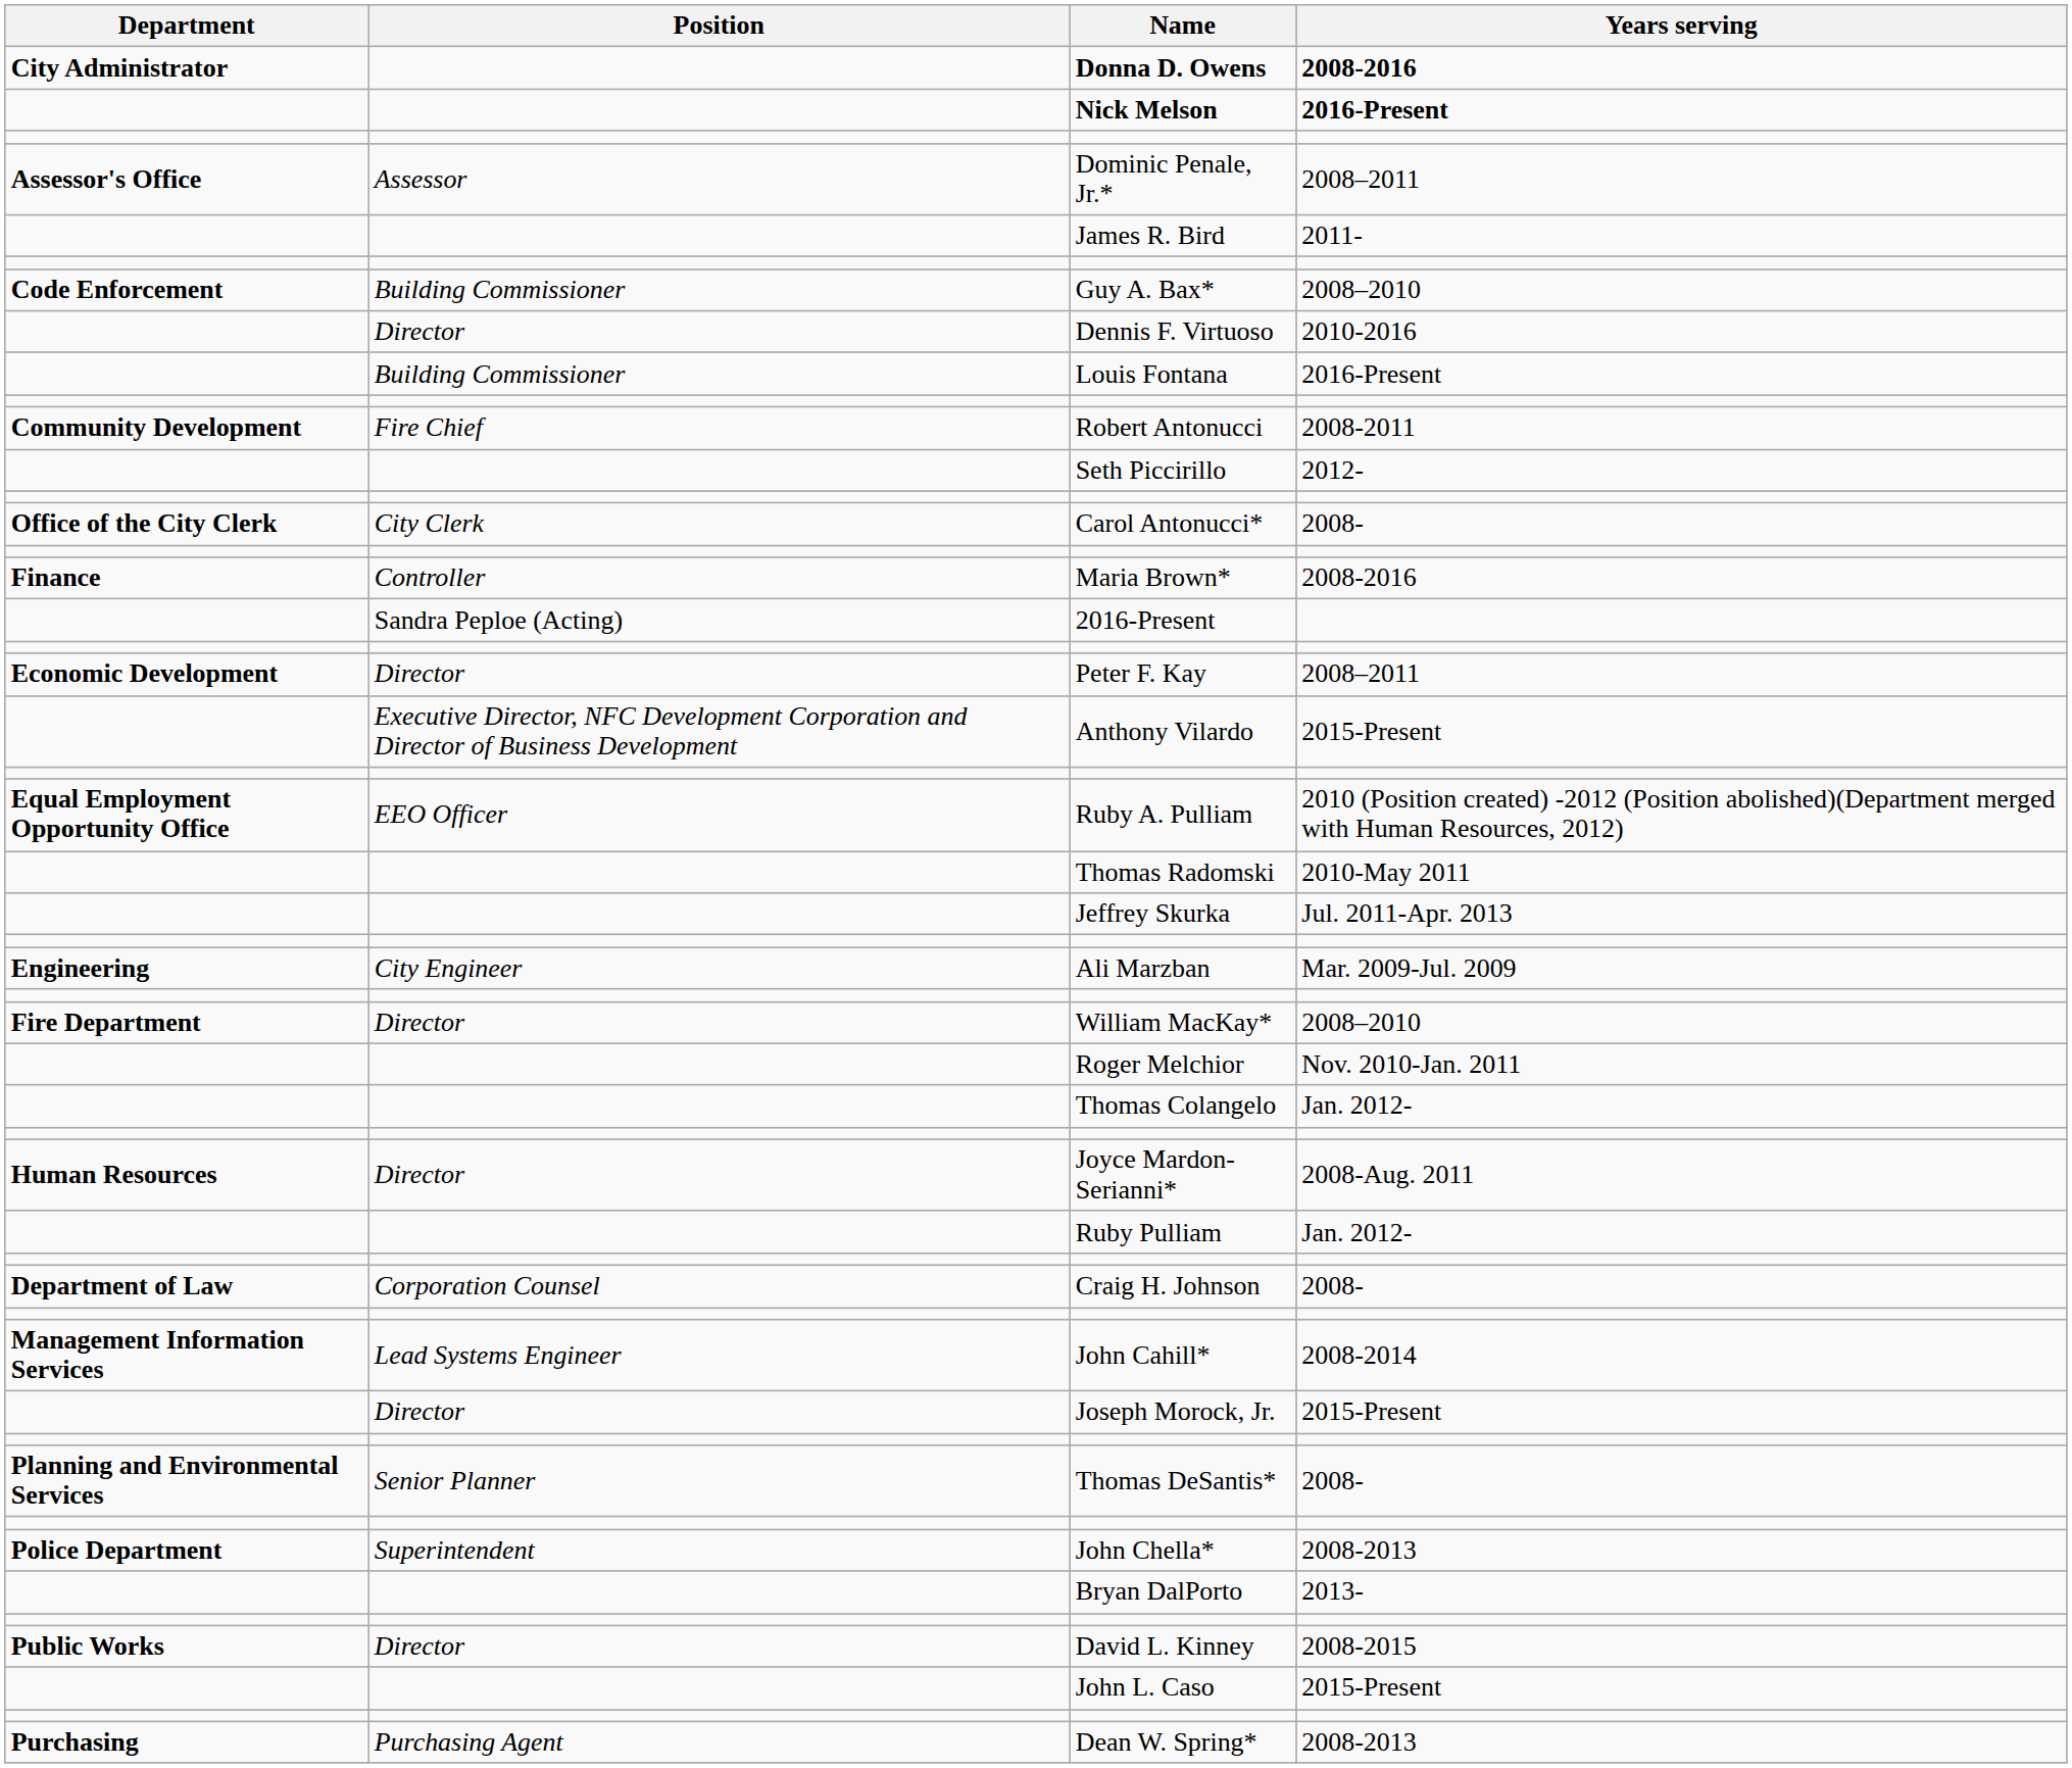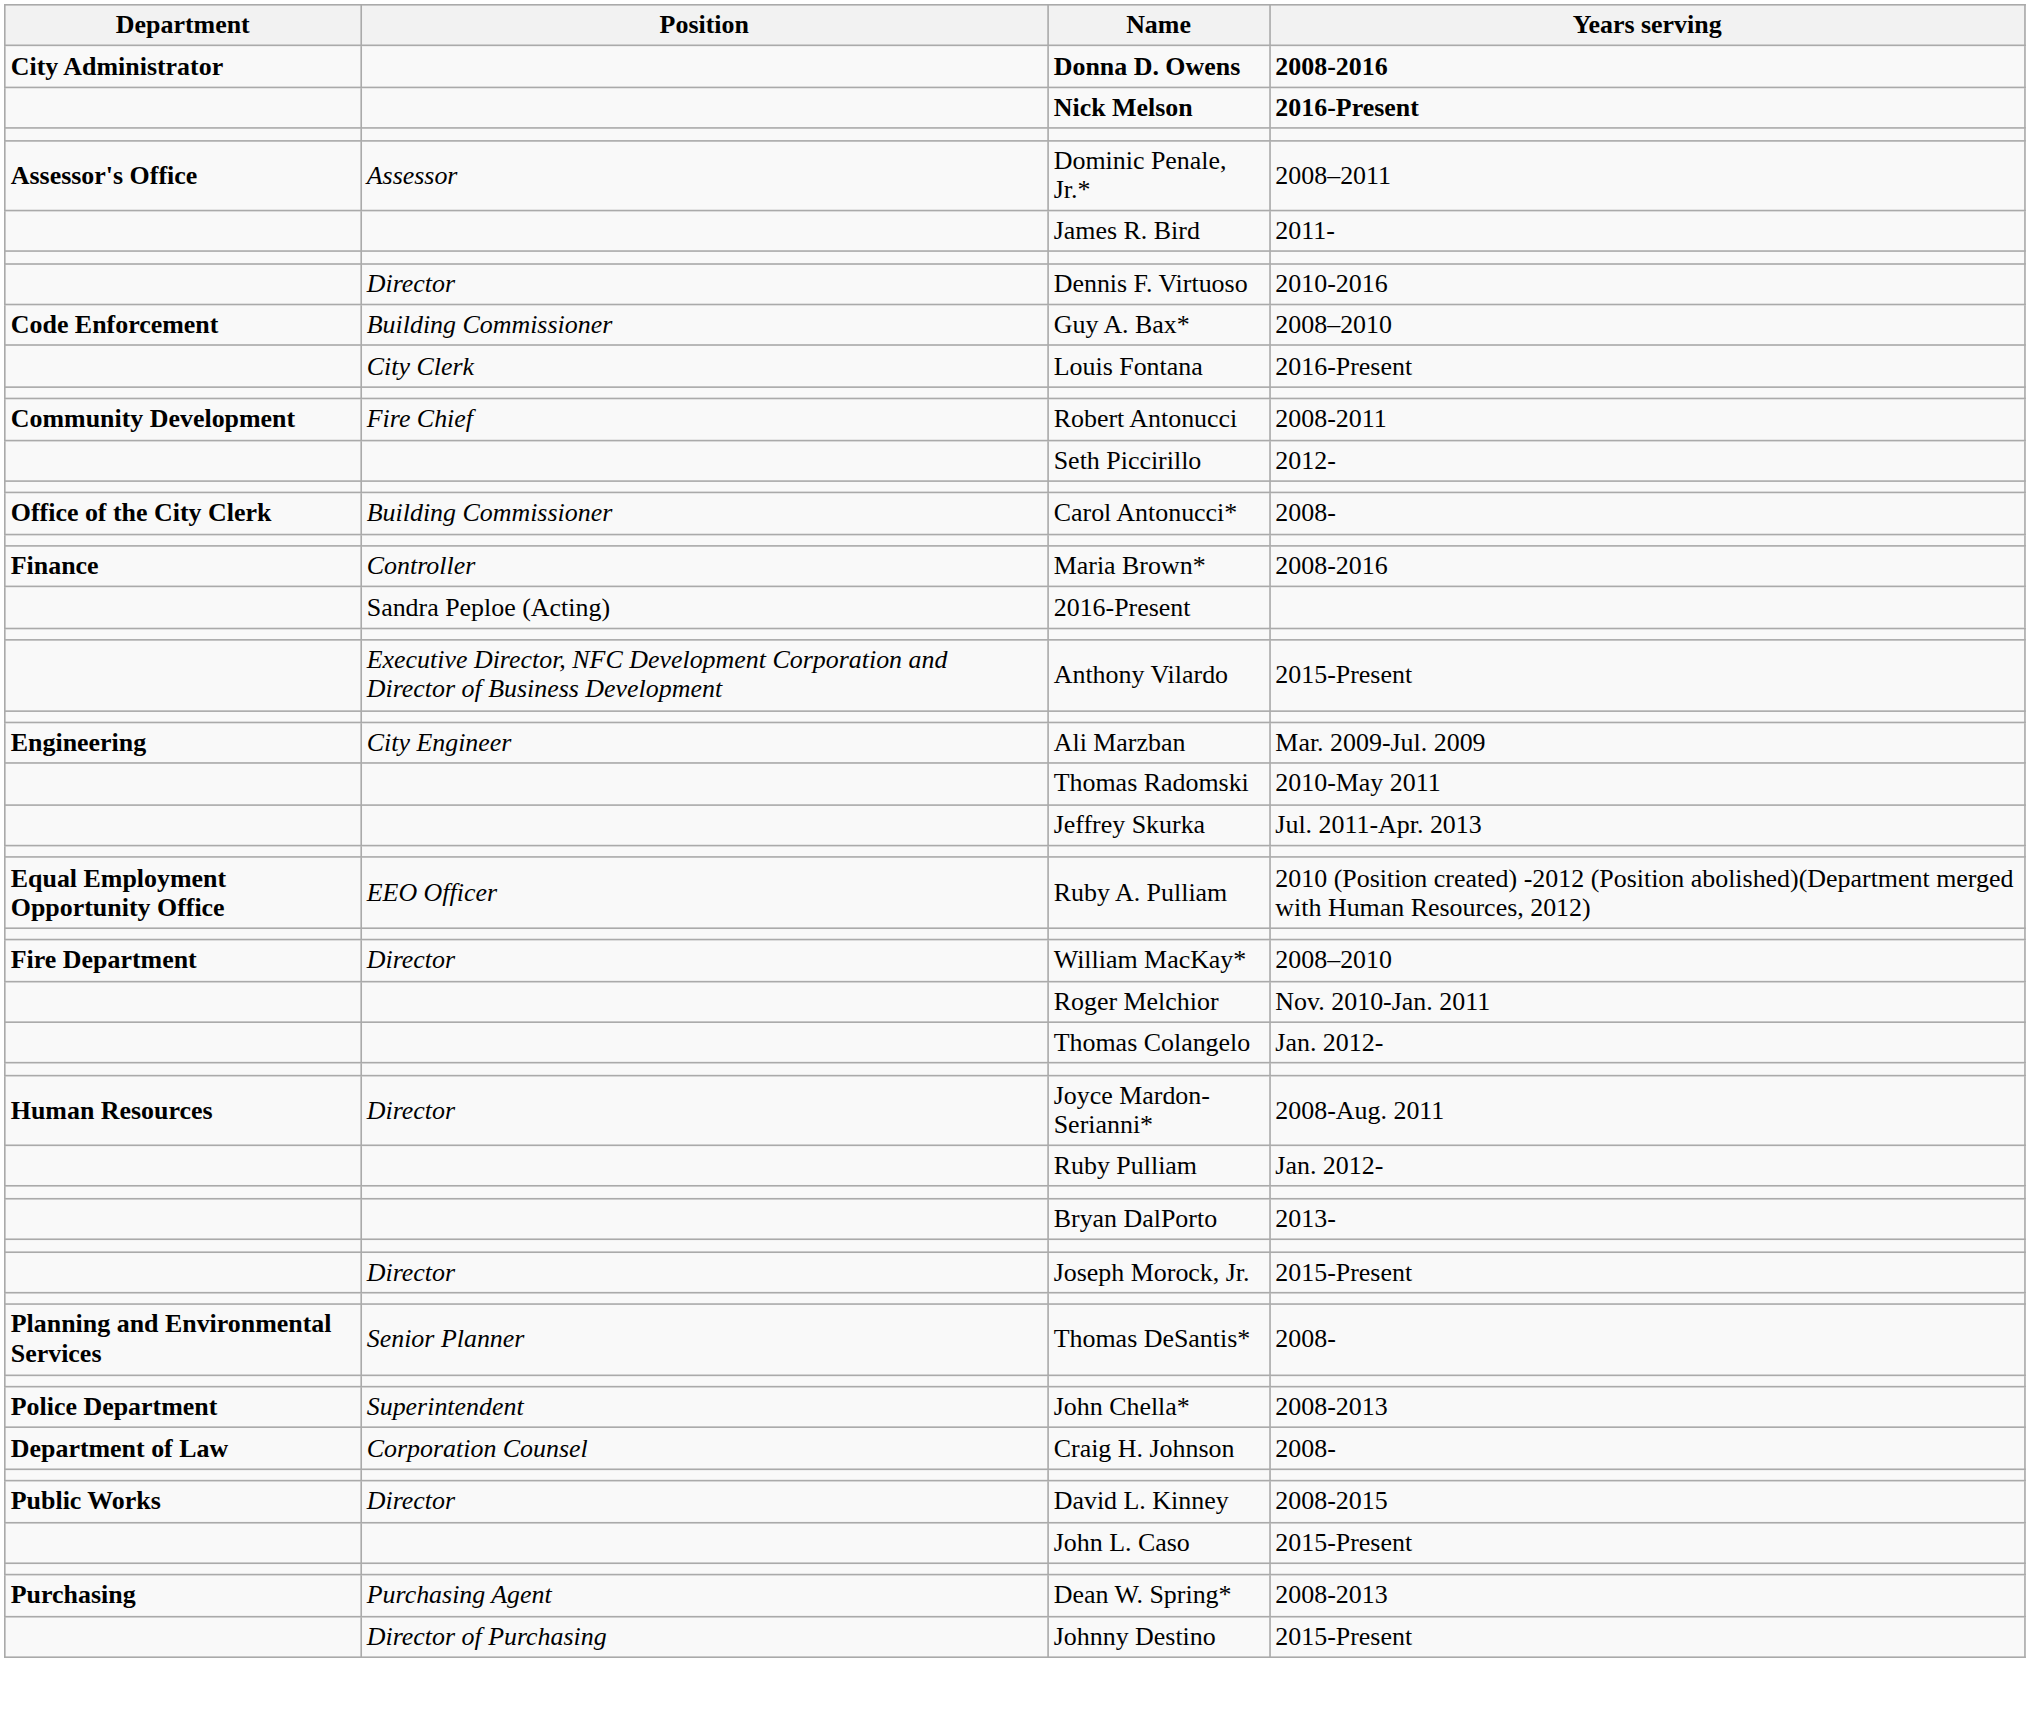rows swapped: Guy A. Bax* <-> Dennis F. Virtuoso
Louis Fontana | Position: Building Commissioner -> City Clerk
Carol Antonucci* | Position: City Clerk -> Building Commissioner
- row: Economic Development | Director | Peter F. Kay | 2008–2011
rows swapped: Ali Marzban <-> Ruby A. Pulliam
rows swapped: Craig H. Johnson <-> Bryan DalPorto
- row: Management Information Services | Lead Systems Engineer | John Cahill* | 2008-2014
+ row: Director of Purchasing | Johnny Destino | 2015-Present
